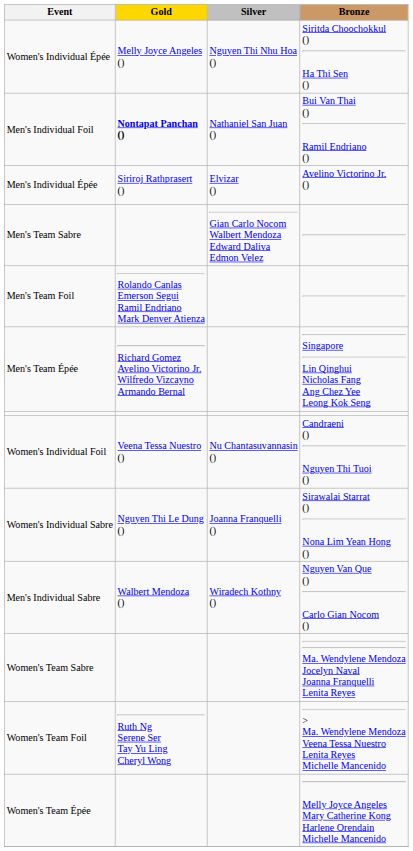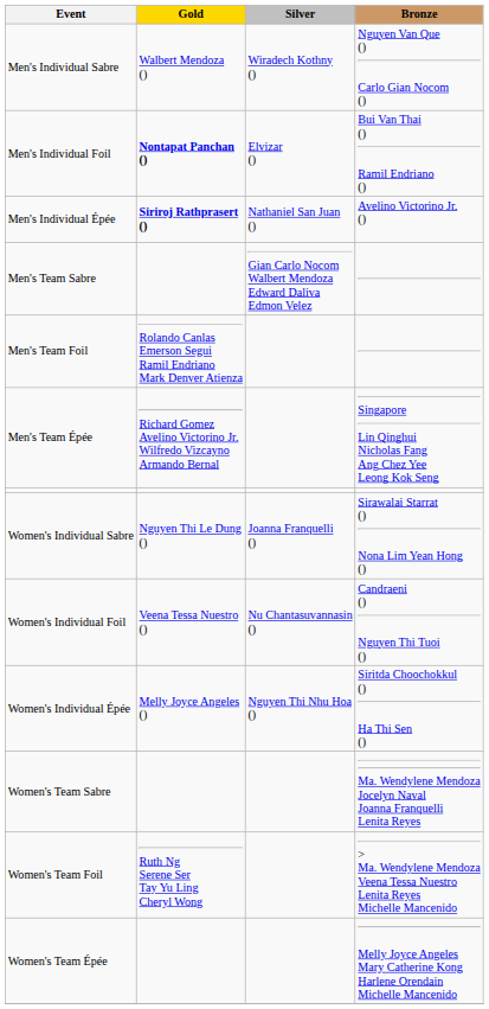rows swapped: Men's Individual Sabre <-> Women's Individual Épée
Men's Individual Foil | Silver: Nathaniel San Juan () -> Elvizar ()
Men's Individual Épée | Gold: normal -> bold
Men's Individual Épée | Silver: Elvizar () -> Nathaniel San Juan ()
rows swapped: Women's Individual Sabre <-> Women's Individual Foil
